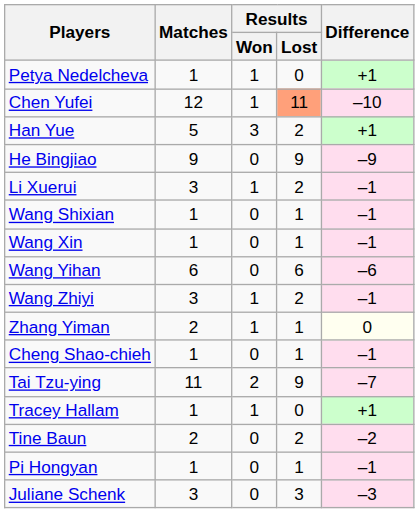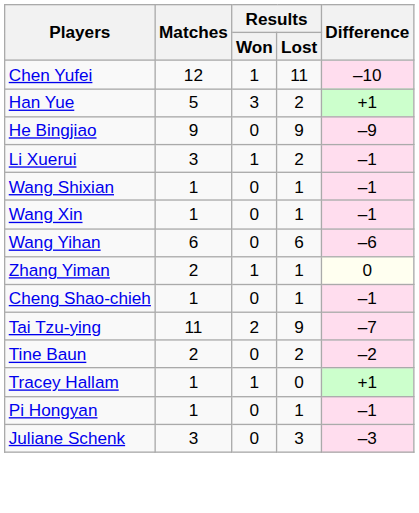- row: Petya Nedelcheva | 1 | 1 | 0 | +1
Chen Yufei | Results / Lost: lightsalmon background -> no background
- row: Wang Zhiyi | 3 | 1 | 2 | –1
rows swapped: Tine Baun <-> Tracey Hallam
